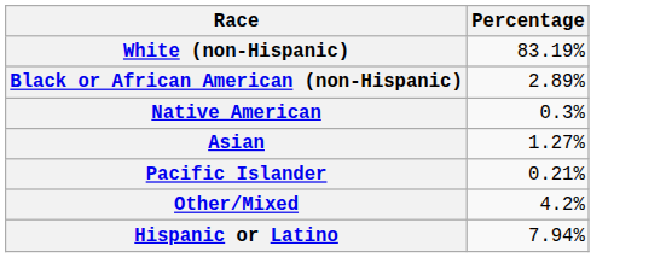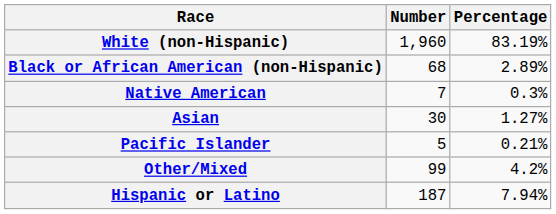+ column: Number | 1,960 | 68 | 7 | 30 | 5 | 99 | 187
